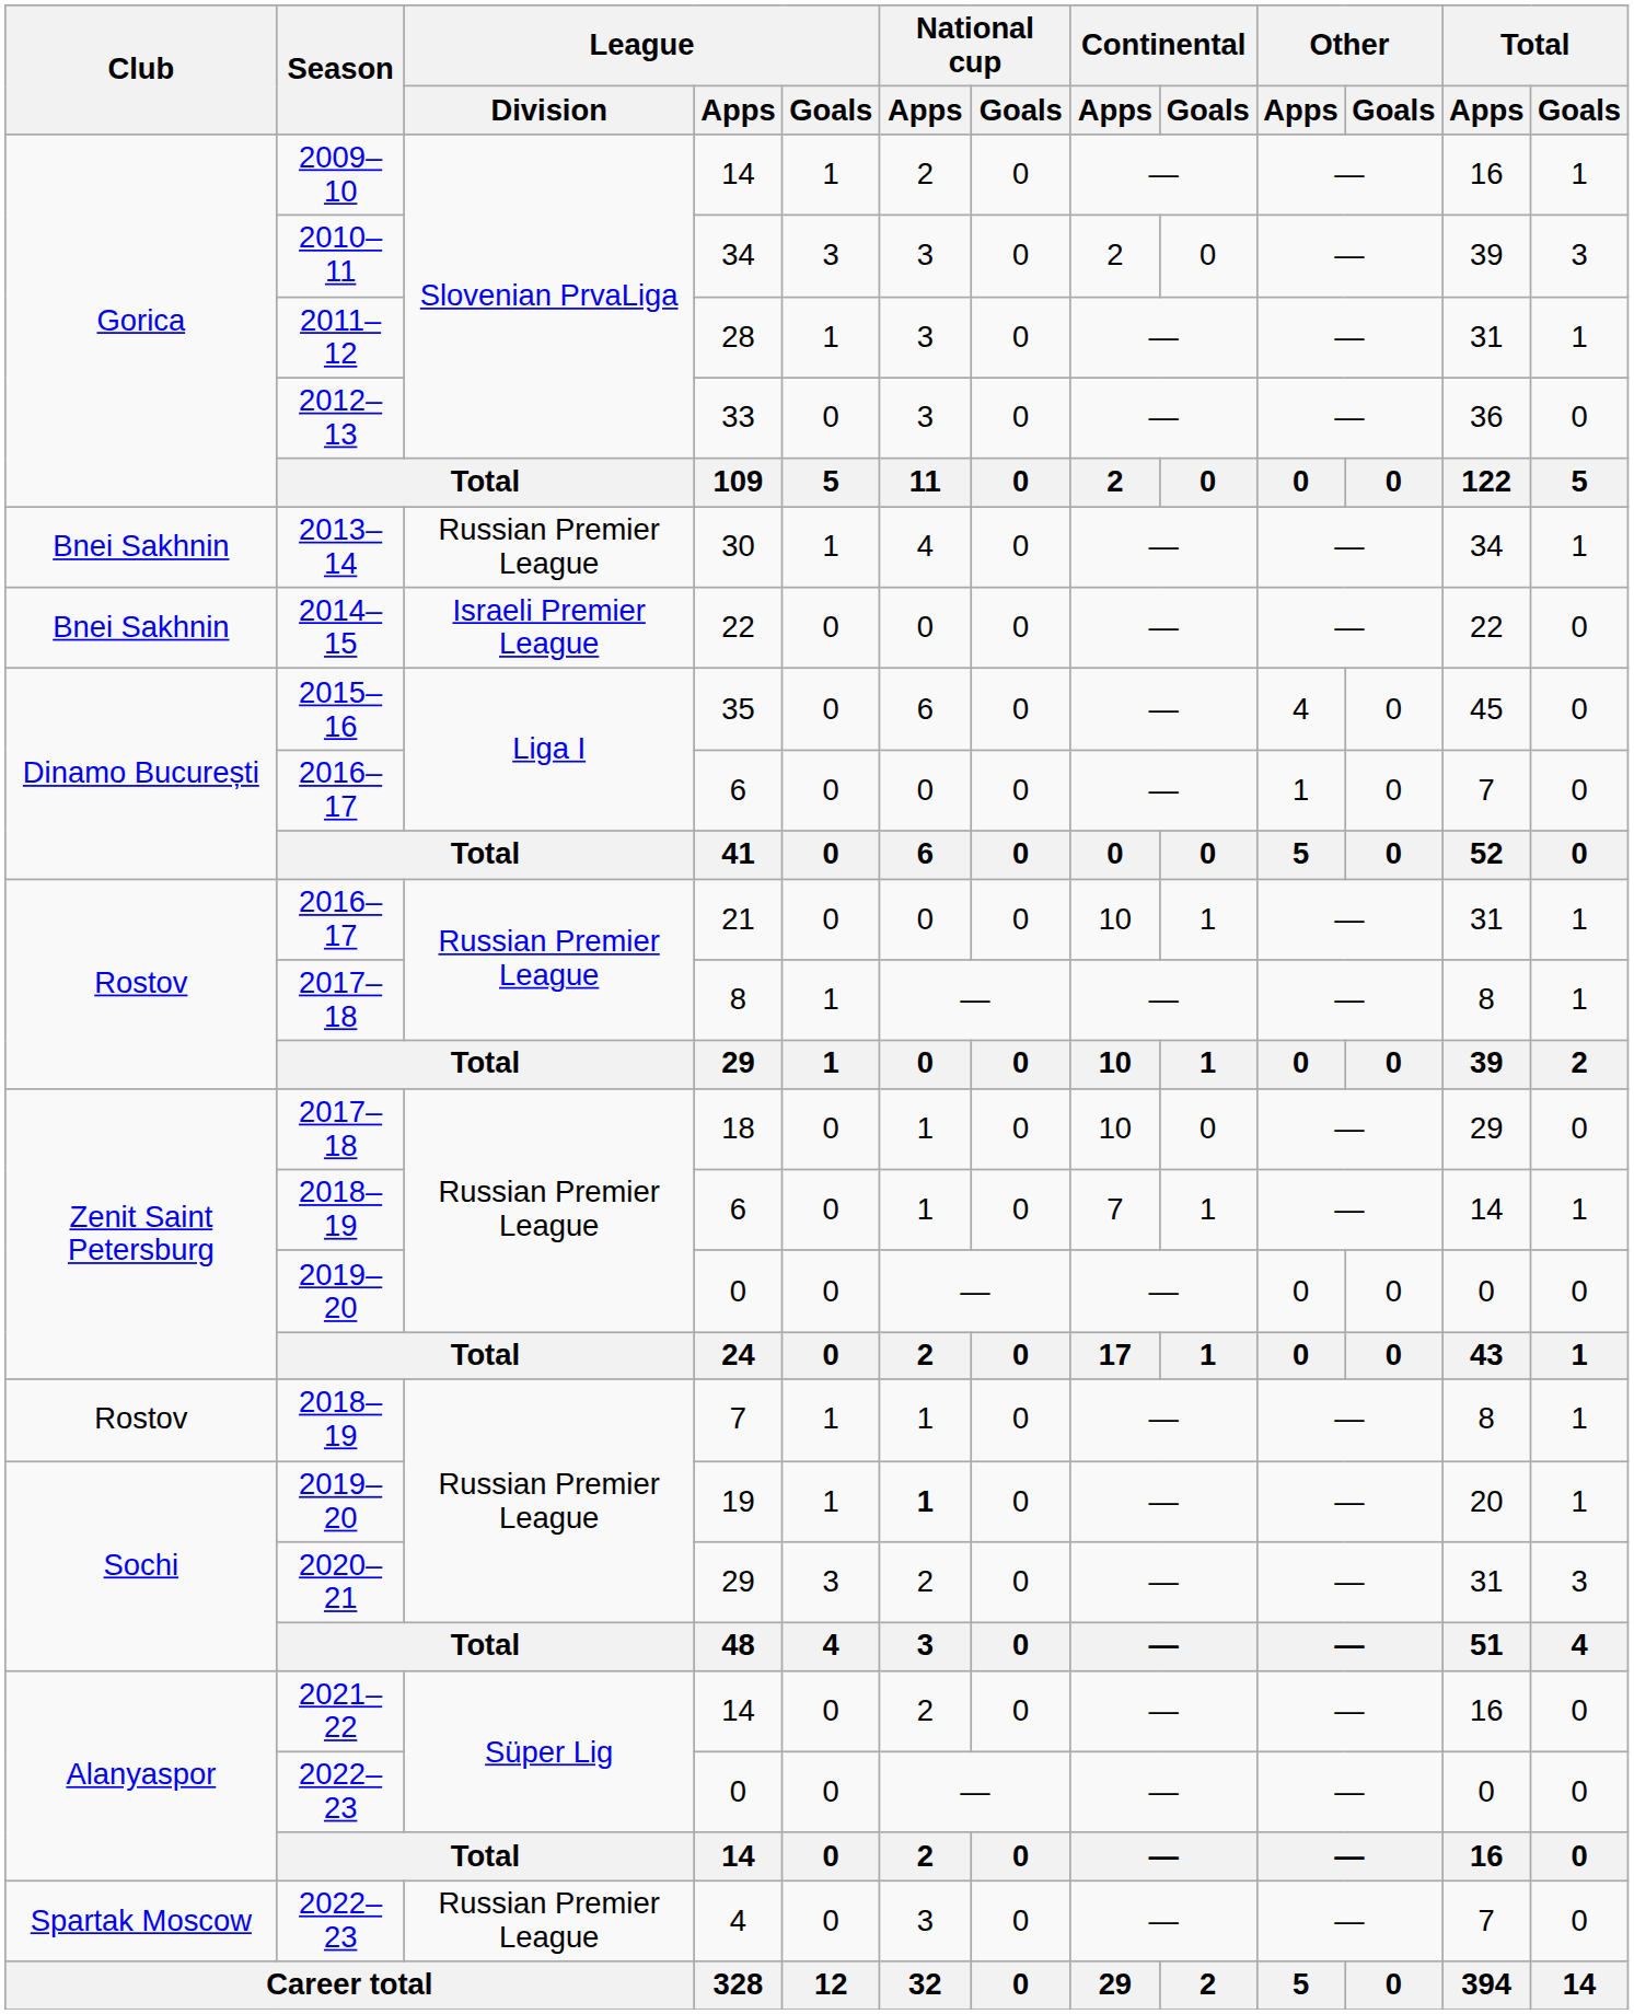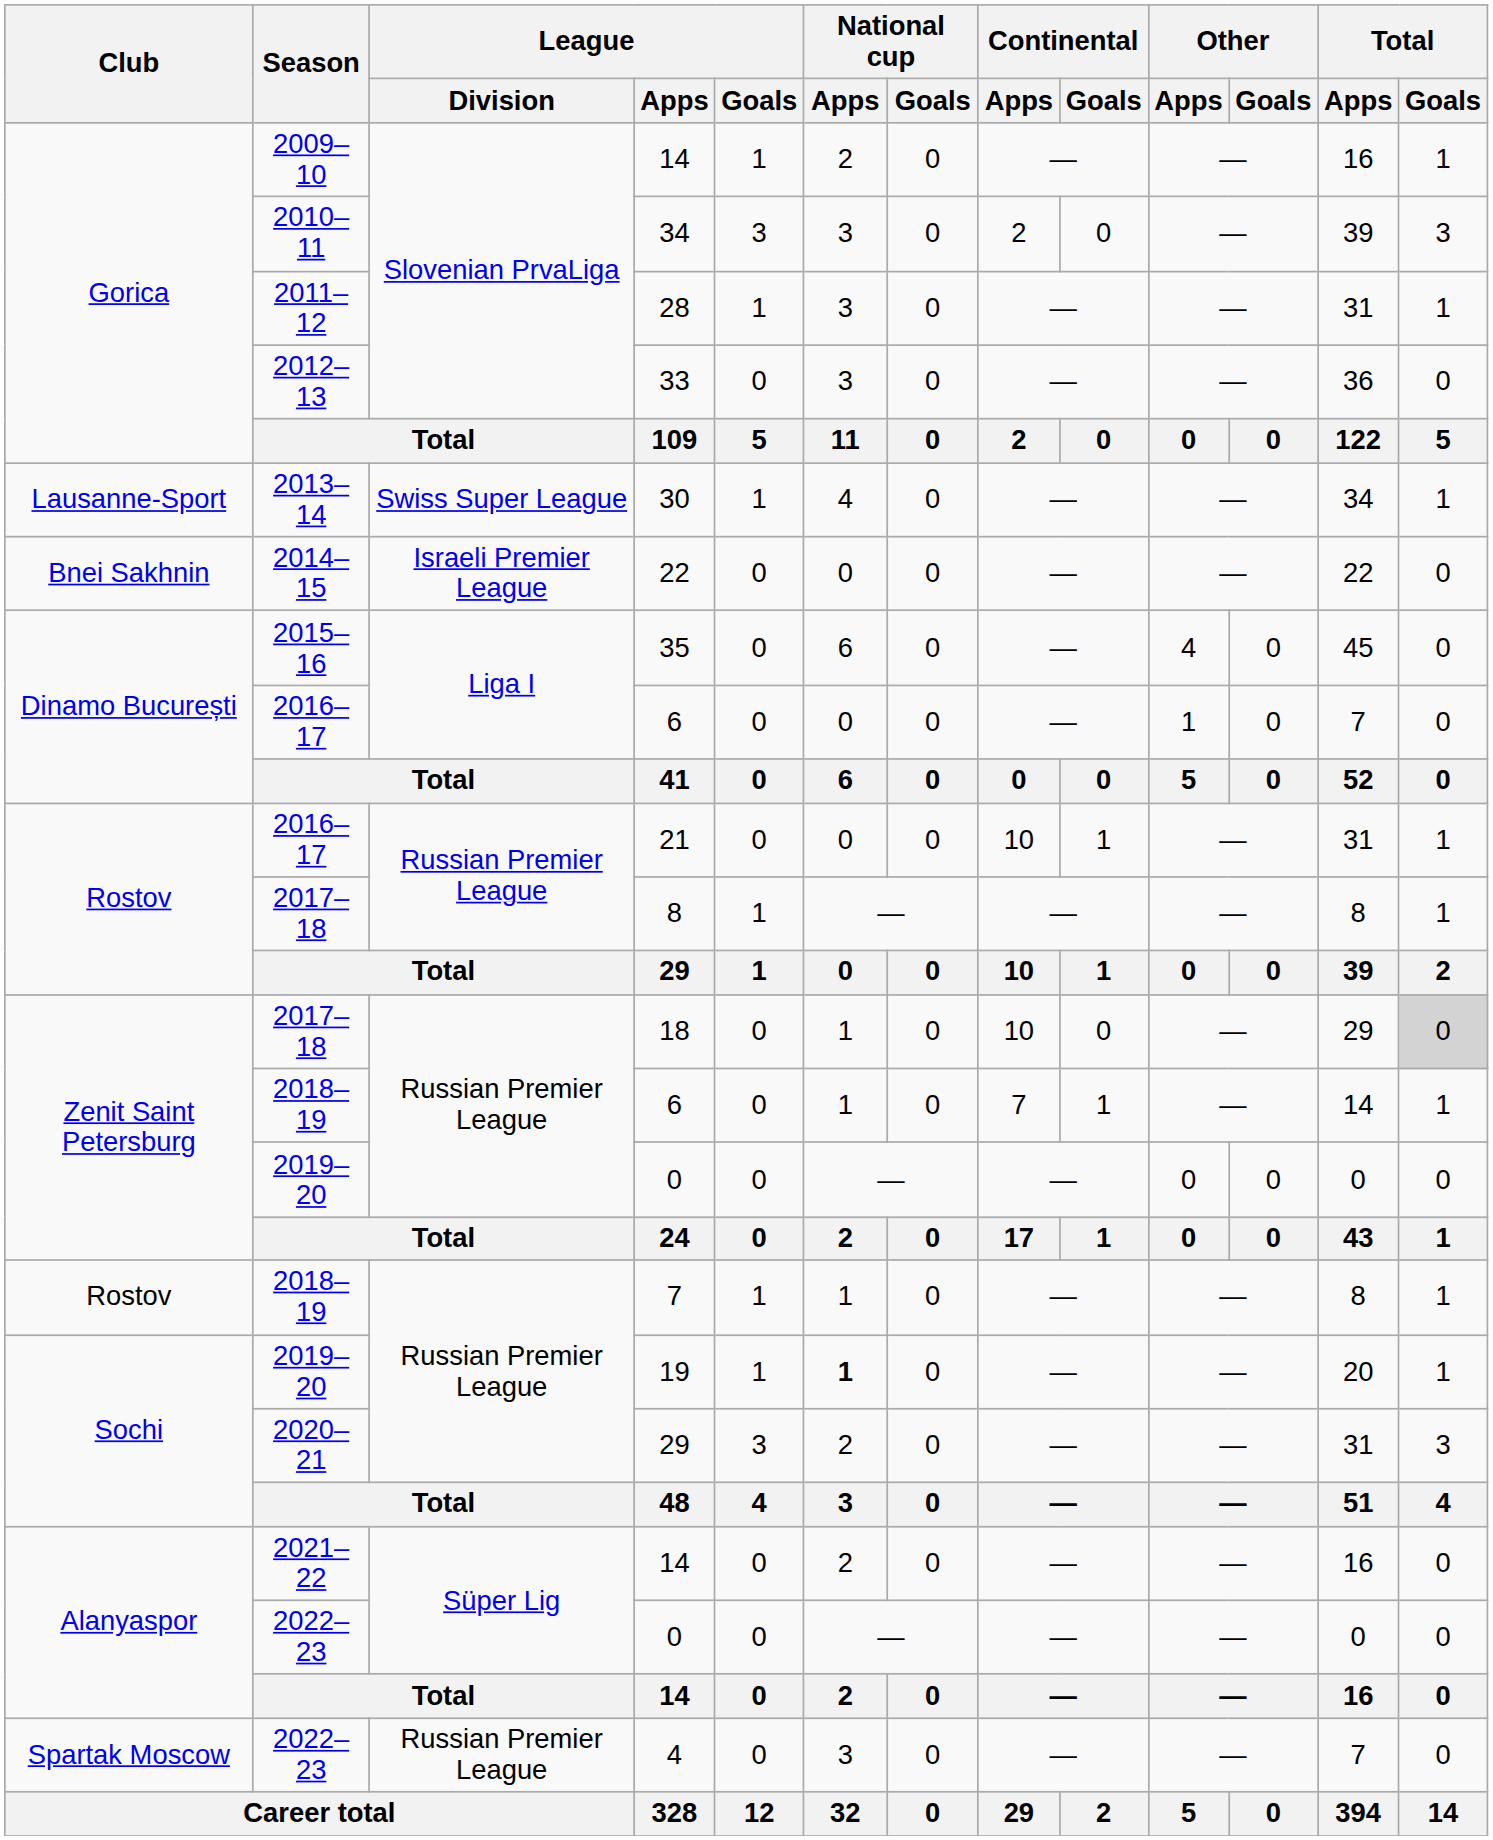30 | Club: Bnei Sakhnin -> Lausanne-Sport
30 | League / Division: Russian Premier League -> Swiss Super League
18 | Total / Goals: no background -> lightgrey background
